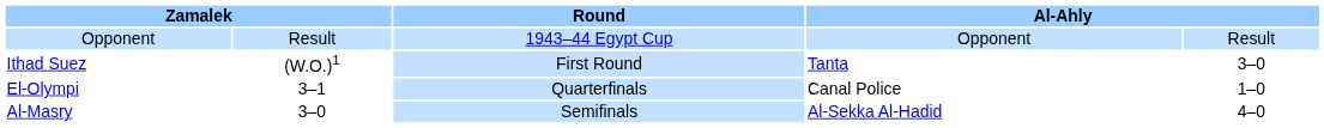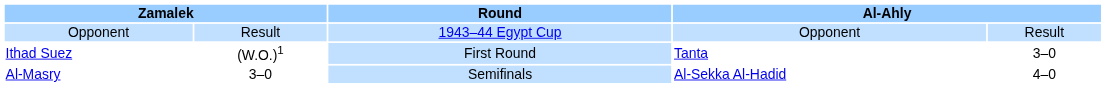- row: El-Olympi | 3–1 | Quarterfinals | Canal Police | 1–0
